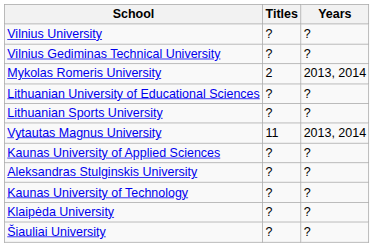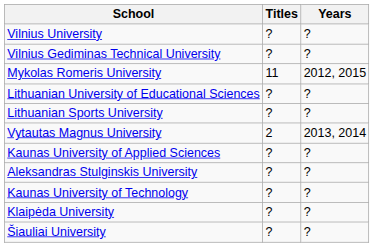Mykolas Romeris University | Titles: 2 -> 11
Mykolas Romeris University | Years: 2013, 2014 -> 2012, 2015
Vytautas Magnus University | Titles: 11 -> 2
